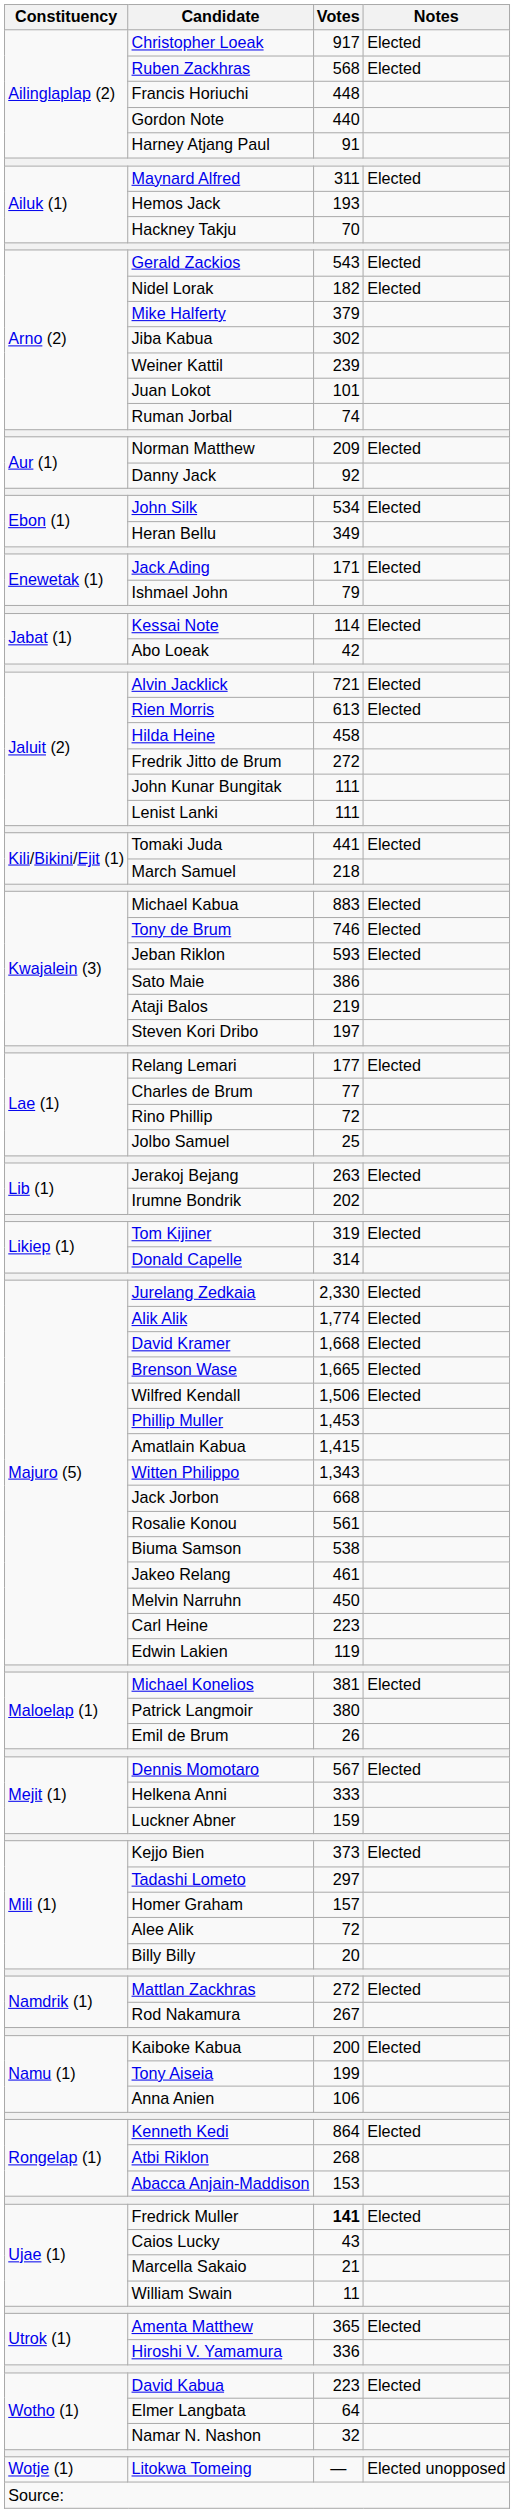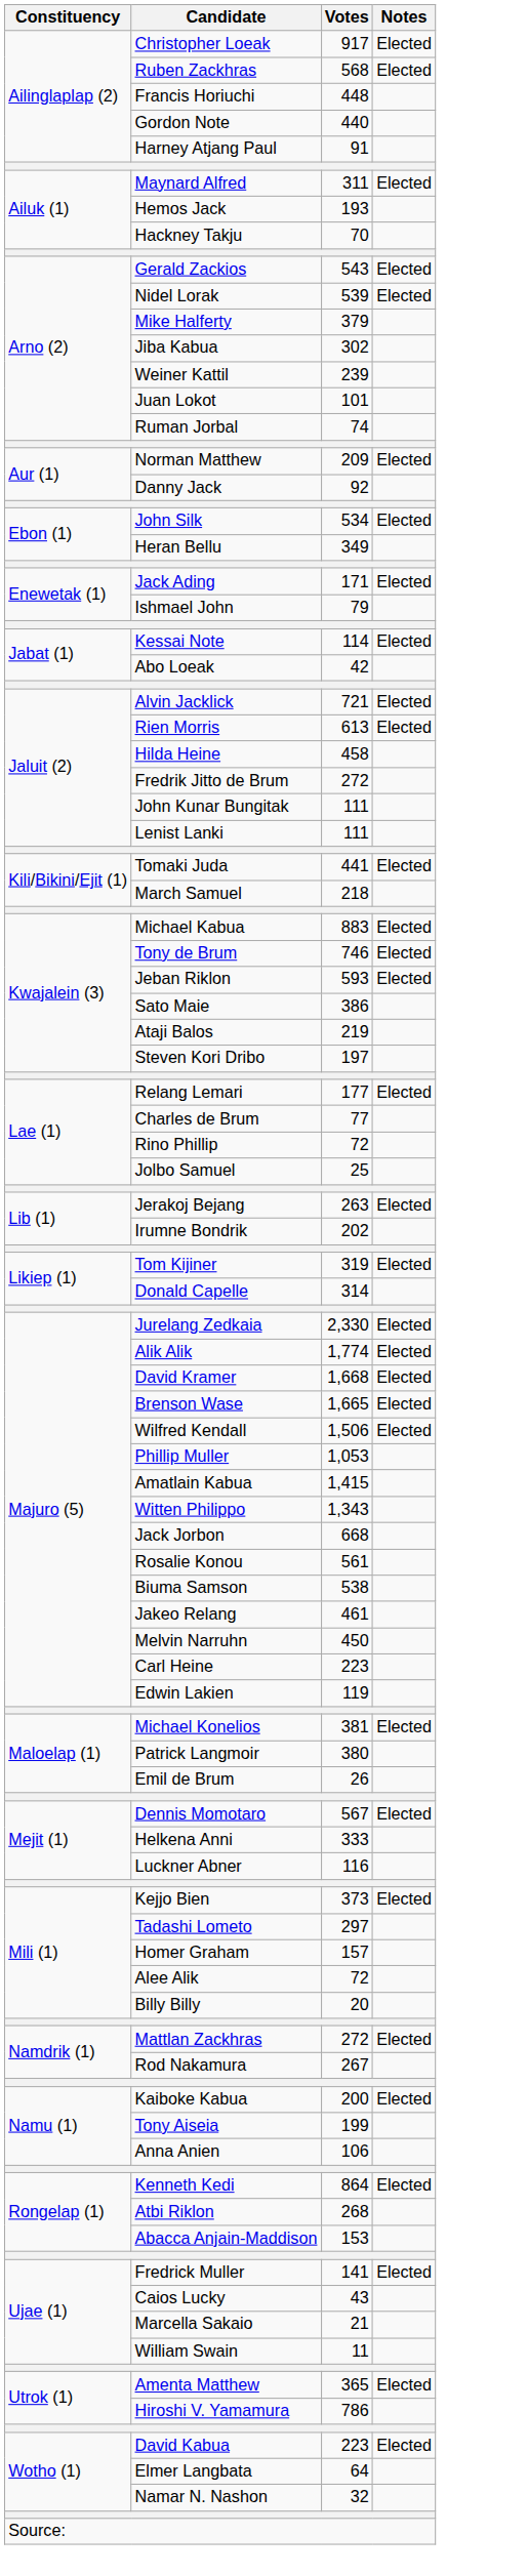Nidel Lorak | Votes: 182 -> 539
Phillip Muller | Votes: 1,453 -> 1,053
Luckner Abner | Votes: 159 -> 116
Fredrick Muller | Votes: bold -> normal
Hiroshi V. Yamamura | Votes: 336 -> 786
- row: Wotje (1) | Litokwa Tomeing | — | Elected unopposed
